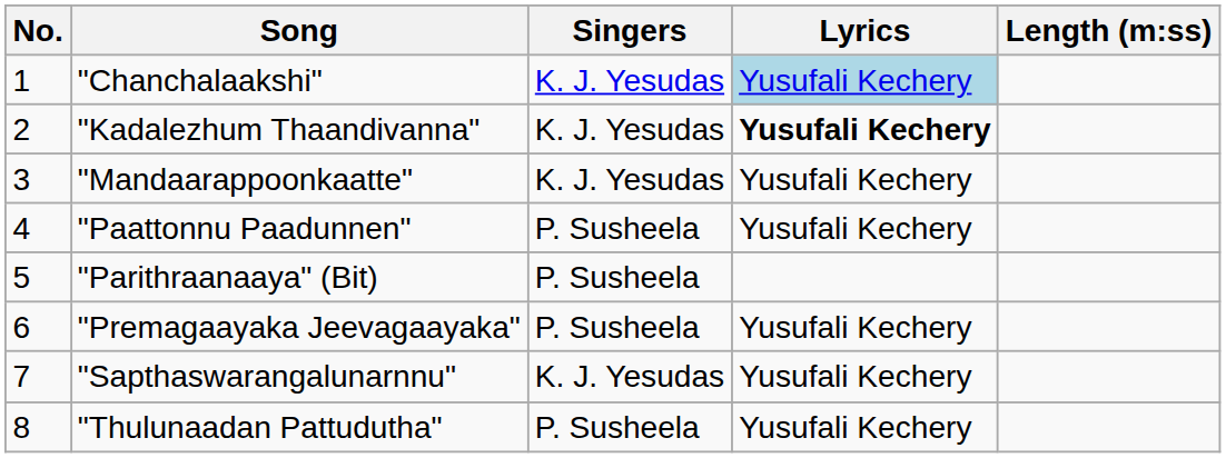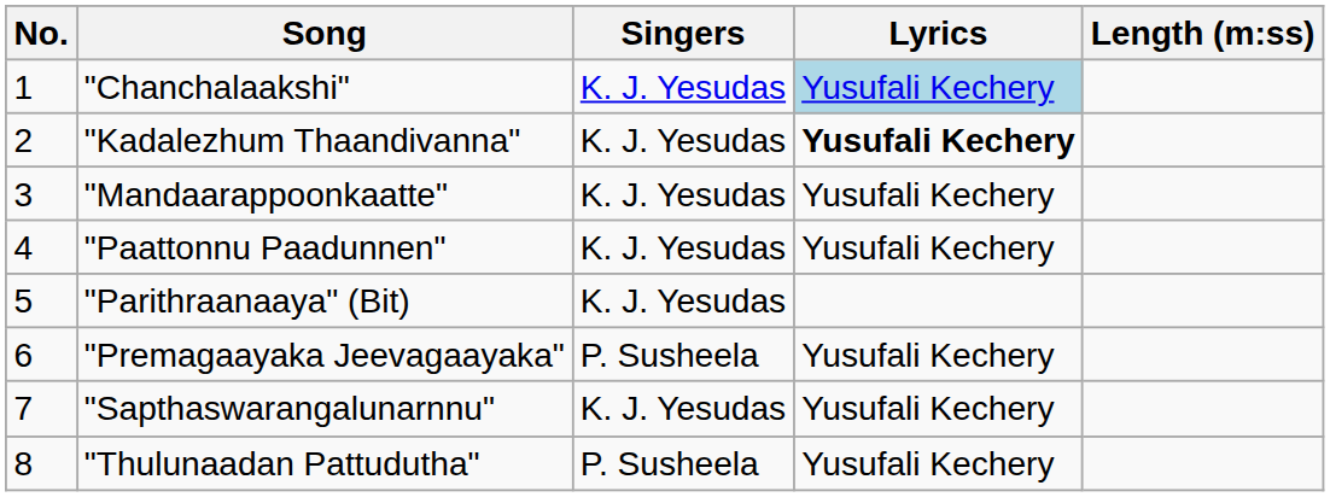"Paattonnu Paadunnen" | Singers: P. Susheela -> K. J. Yesudas
"Parithraanaaya" (Bit) | Singers: P. Susheela -> K. J. Yesudas
